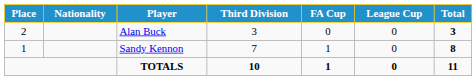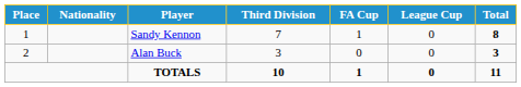rows swapped: Sandy Kennon <-> Alan Buck
